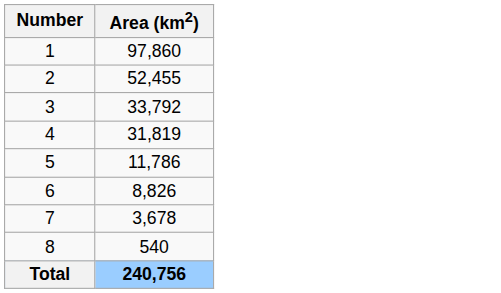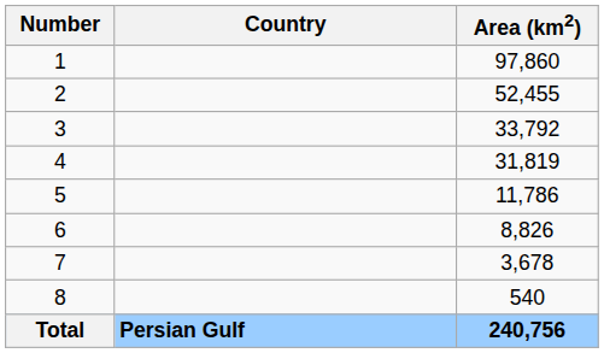+ column: Country | Persian Gulf
